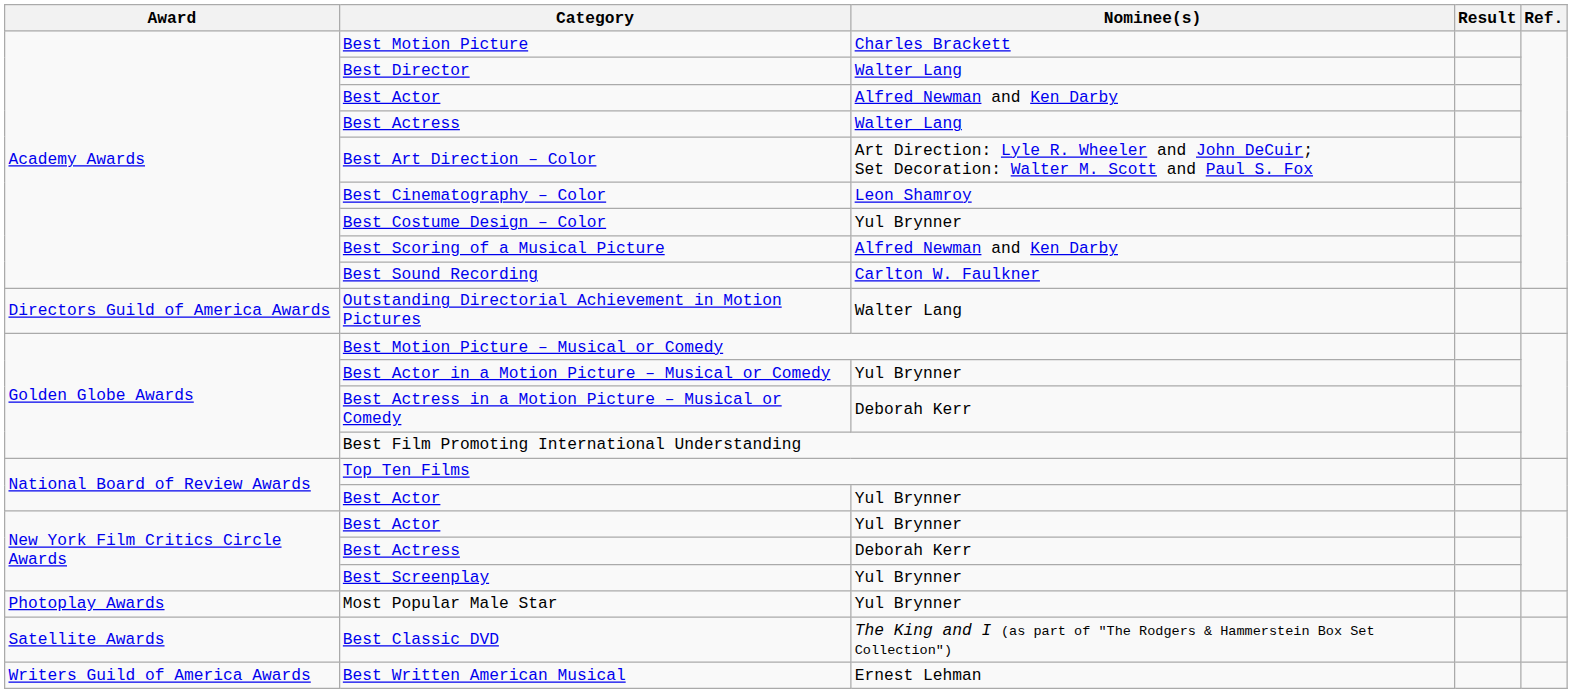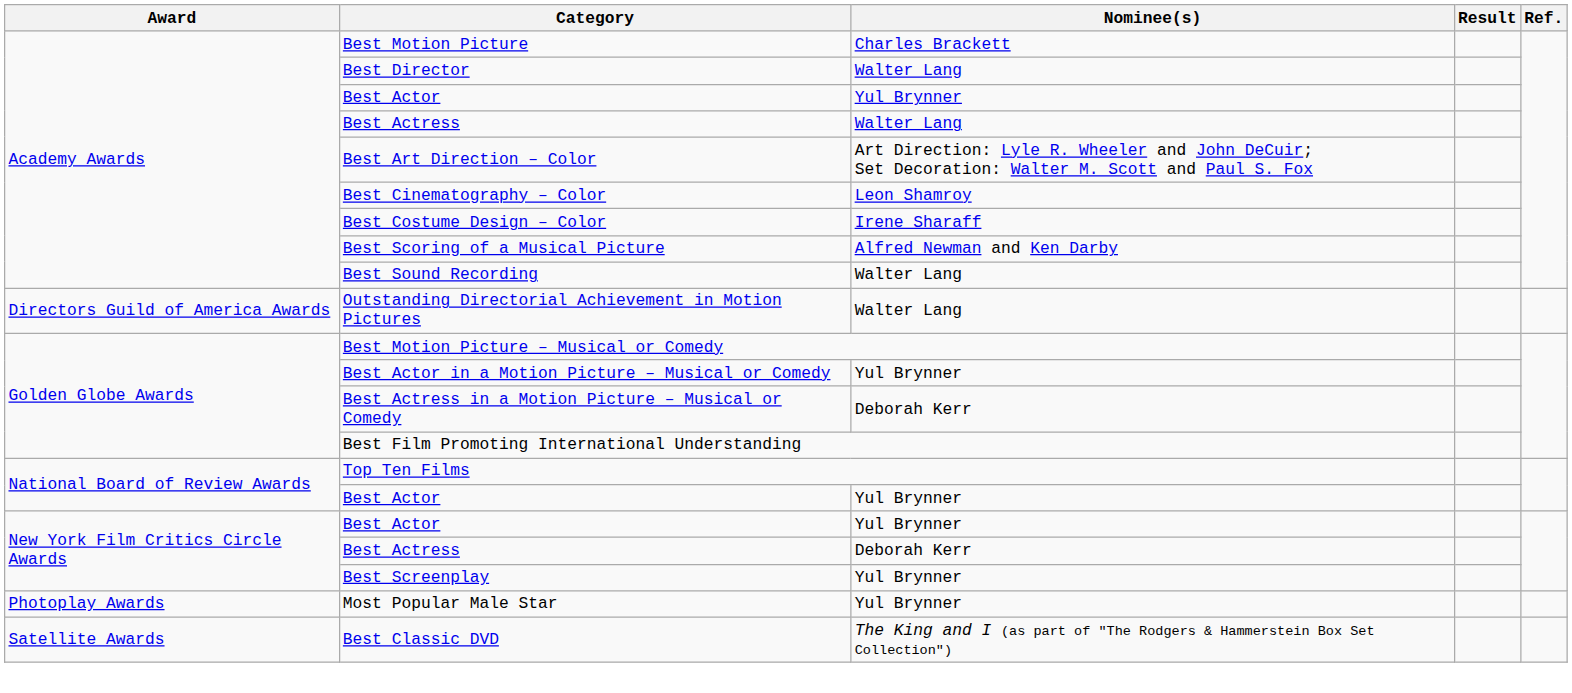Academy Awards / Best Actor | Nominee(s): Alfred Newman and Ken Darby -> Yul Brynner
Best Costume Design – Color | Nominee(s): Yul Brynner -> Irene Sharaff
Best Sound Recording | Nominee(s): Carlton W. Faulkner -> Walter Lang
- row: Writers Guild of America Awards | Best Written American Musical | Ernest Lehman
